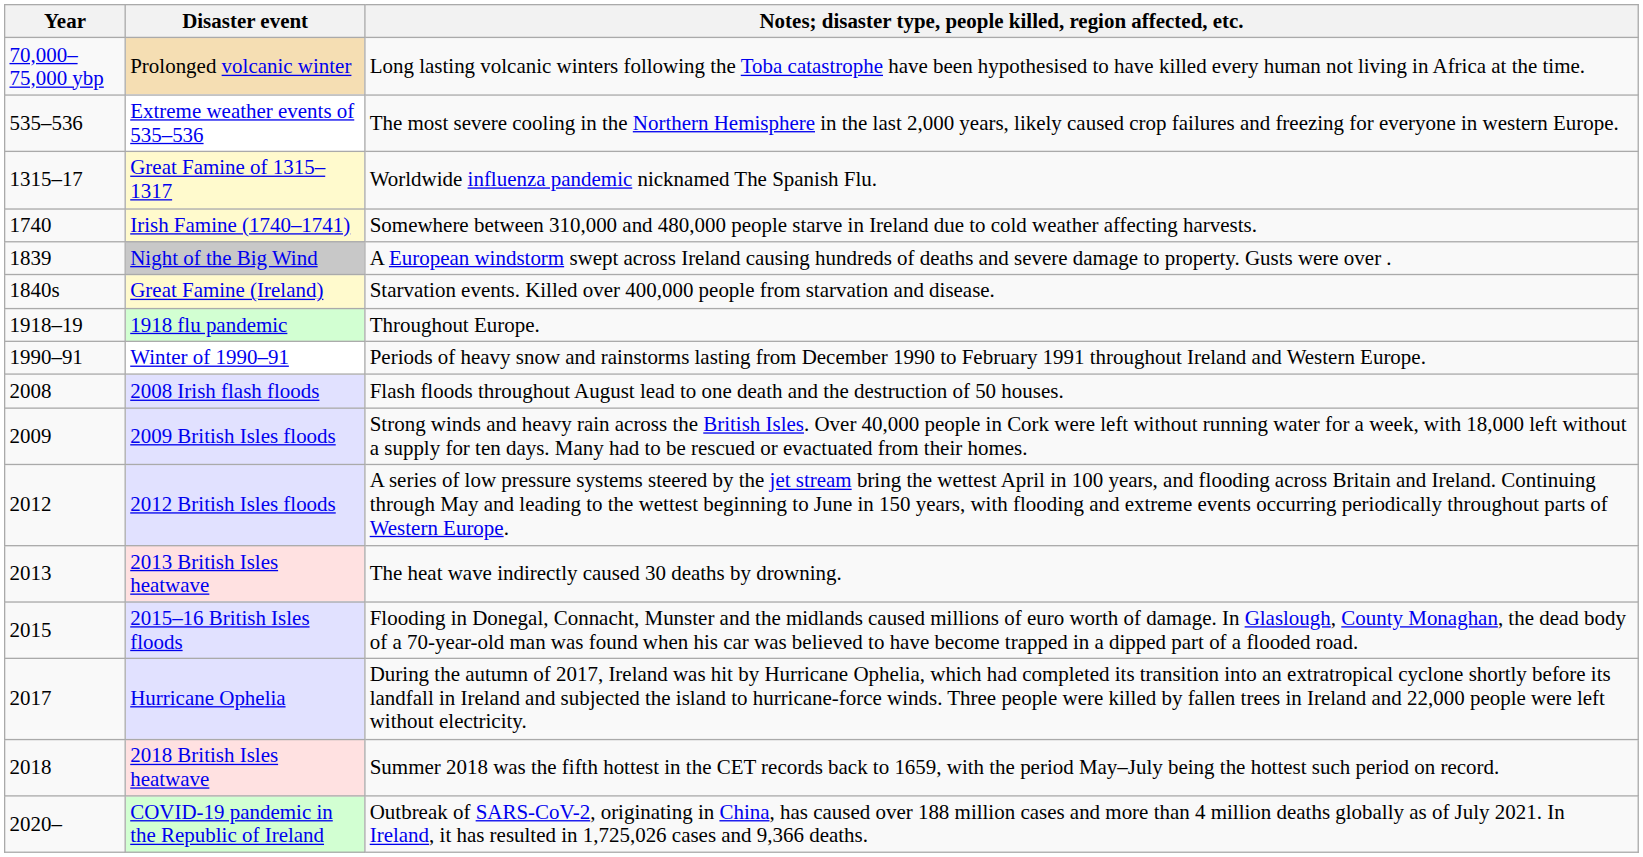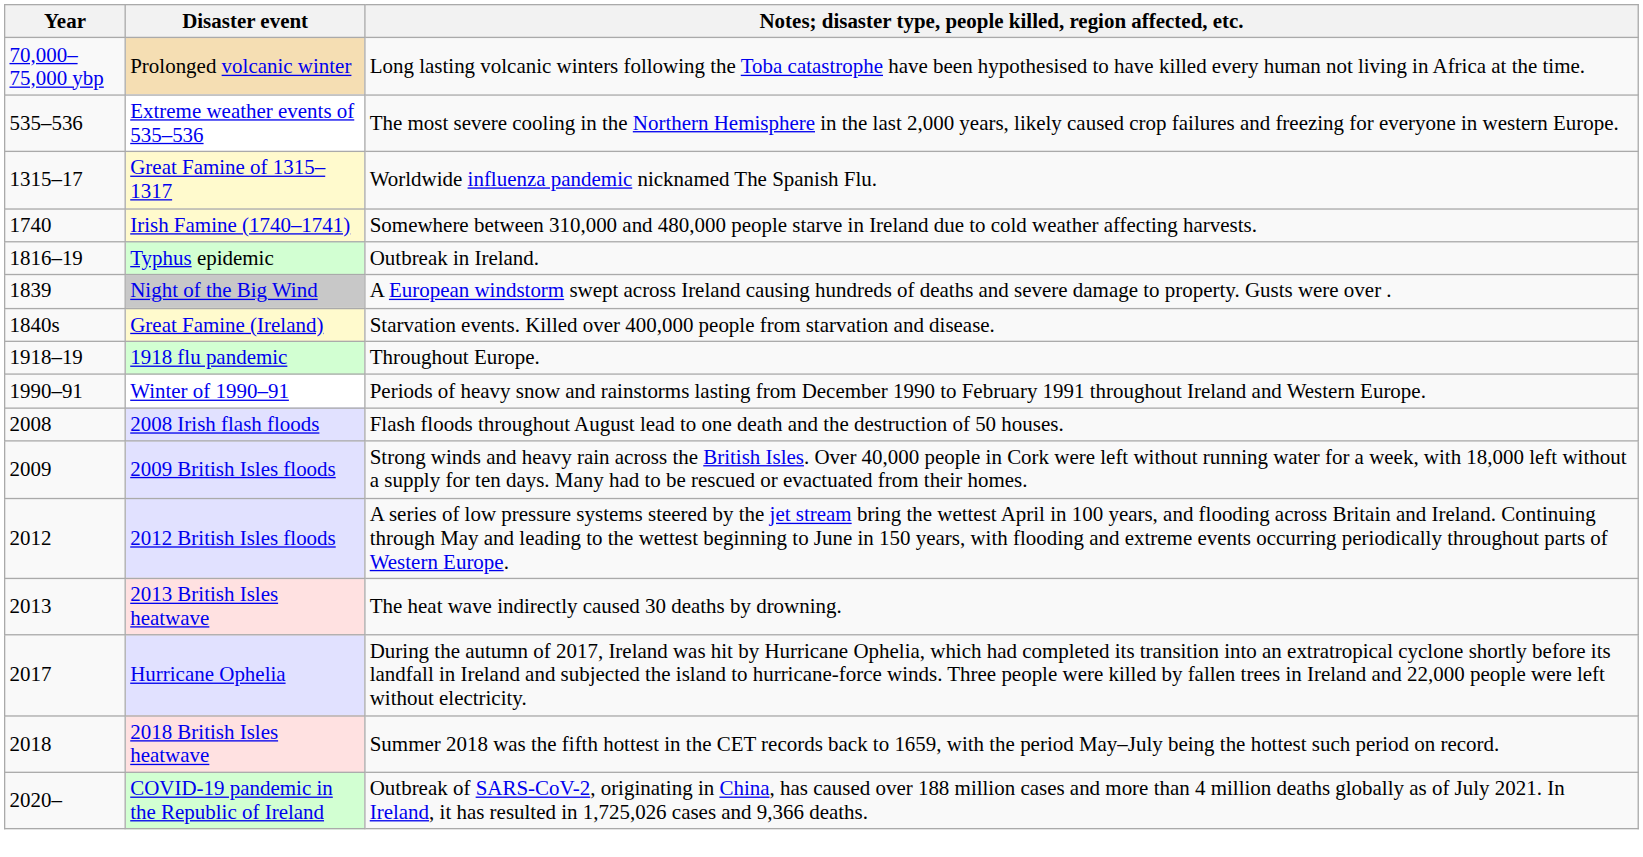+ row: 1816–19 | Typhus epidemic | Outbreak in Ireland.
- row: 2015 | 2015–16 British Isles floods | Flooding in Donegal, Connacht, Munster and the midlands caused millions of euro worth of damage. In Glaslough, County Monaghan, the dead body of a 70-year-old man was found when his car was believed to have become trapped in a dipped part of a flooded road.
